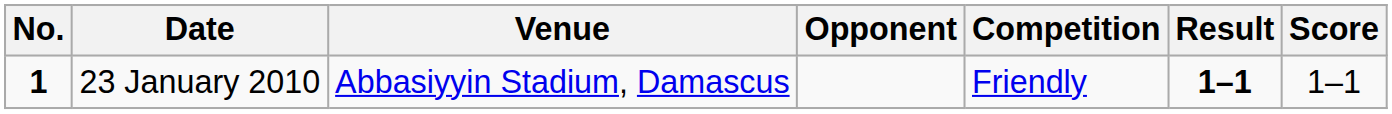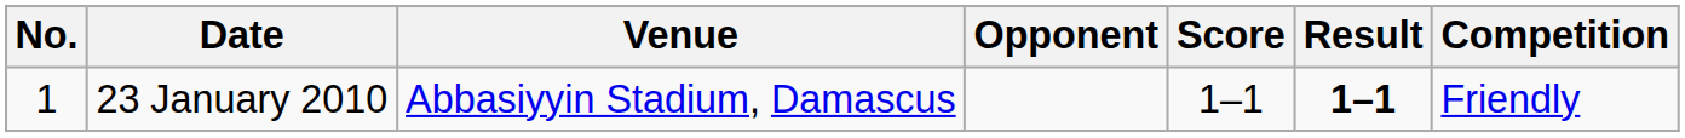columns swapped: Score <-> Competition
23 January 2010 | No.: bold -> normal
